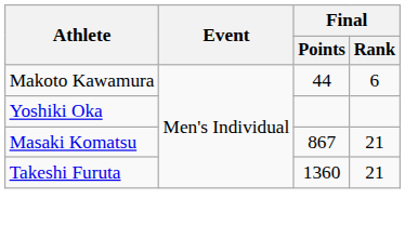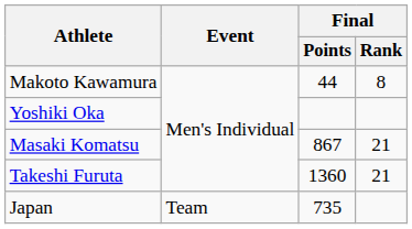Makoto Kawamura | Final / Rank: 6 -> 8
+ row: Japan | Team | 735
